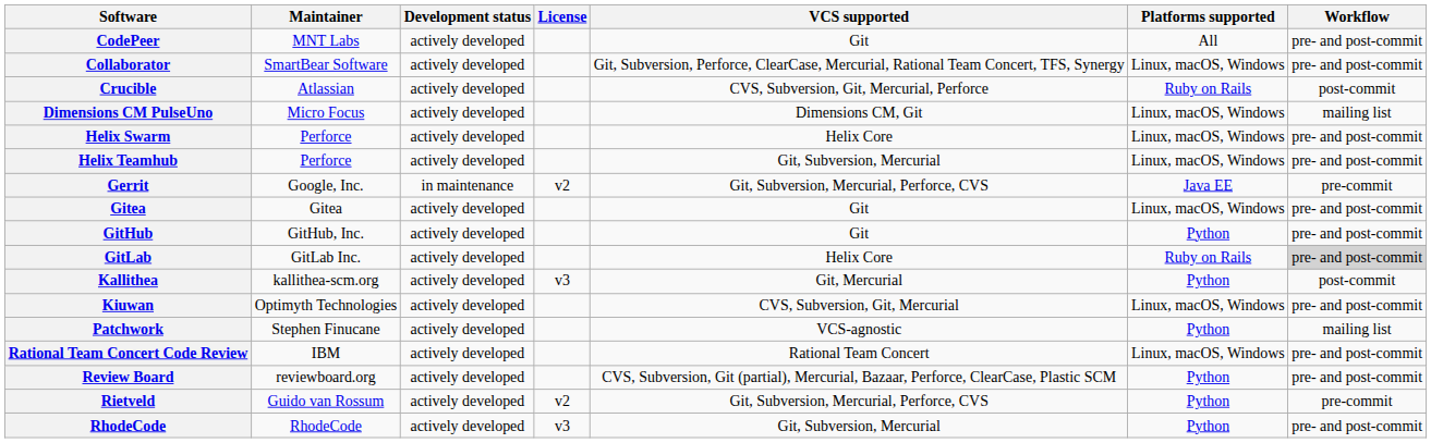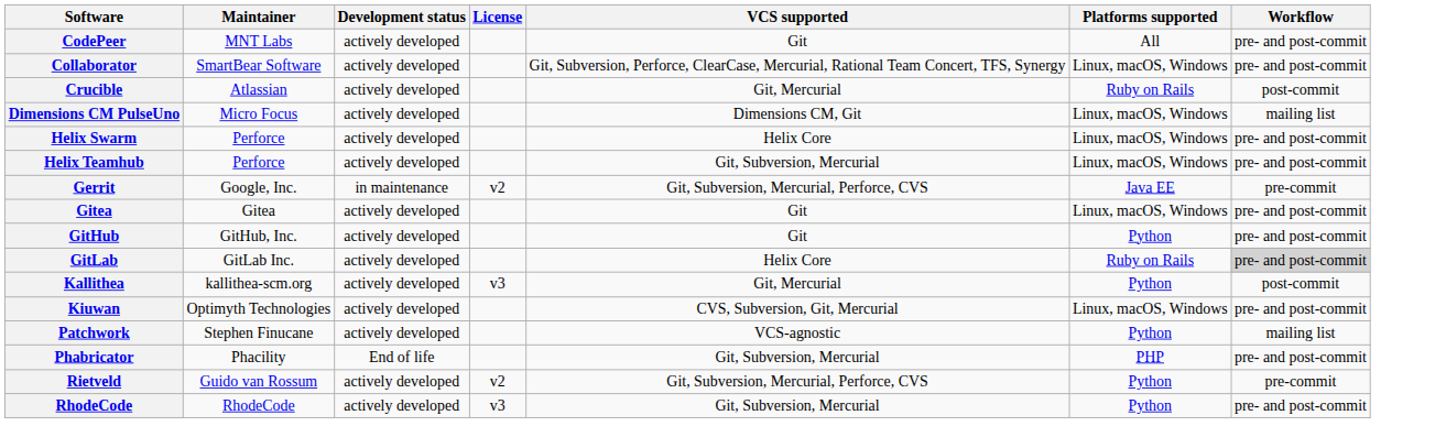Crucible | VCS supported: CVS, Subversion, Git, Mercurial, Perforce -> Git, Mercurial
+ row: Phabricator | Phacility | End of life | Git, Subversion, Mercurial | PHP | pre- and post-commit
- row: Rational Team Concert Code Review | IBM | actively developed | Rational Team Concert | Linux, macOS, Windows | pre- and post-commit
- row: Review Board | reviewboard.org | actively developed | CVS, Subversion, Git (partial), Mercurial, Bazaar, Perforce, ClearCase, Plastic SCM | Python | pre- and post-commit
